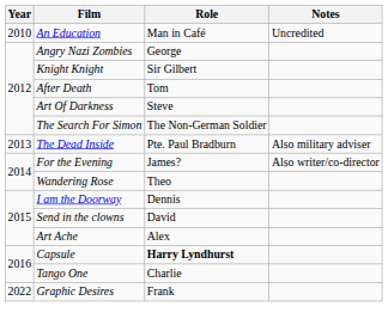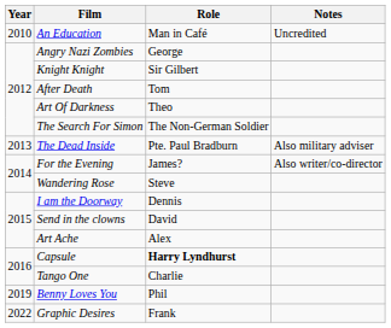Art Of Darkness | Role: Steve -> Theo
Wandering Rose | Role: Theo -> Steve
+ row: 2019 | Benny Loves You | Phil
